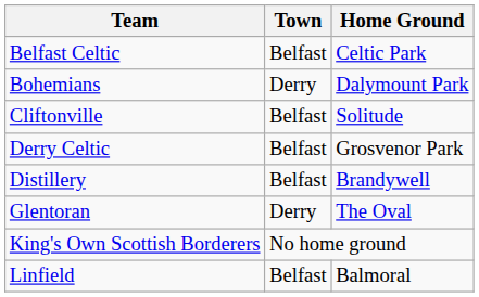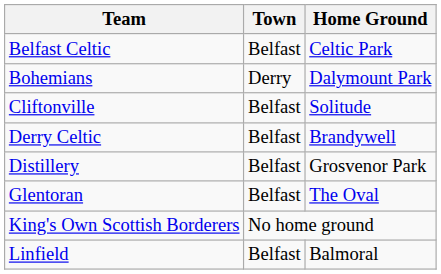Derry Celtic | Home Ground: Grosvenor Park -> Brandywell
Distillery | Home Ground: Brandywell -> Grosvenor Park
Glentoran | Town: Derry -> Belfast
